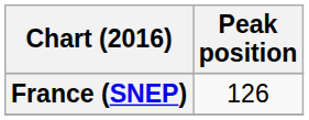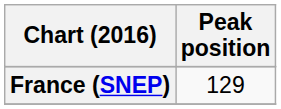France (SNEP) | Peak position: 126 -> 129
